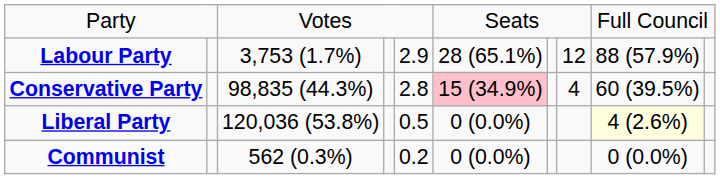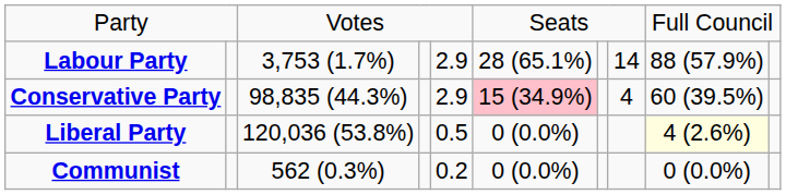Labour Party | column 8: 12 -> 14
Conservative Party | column 5: 2.8 -> 2.9
